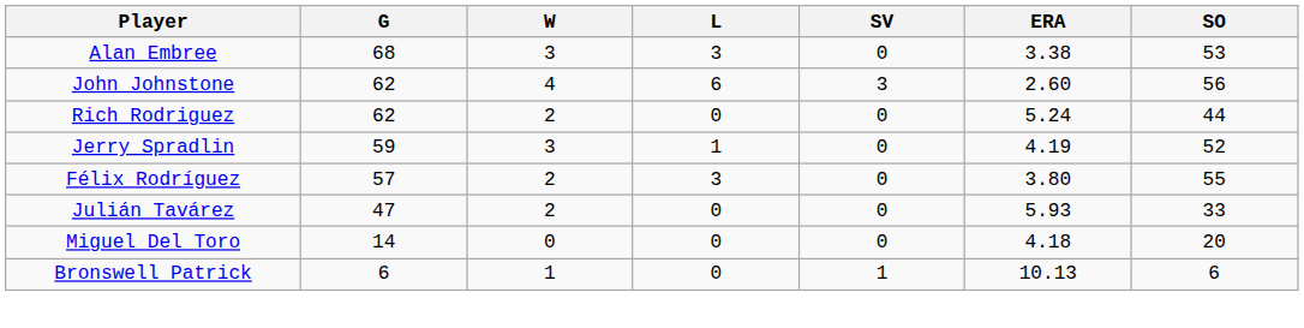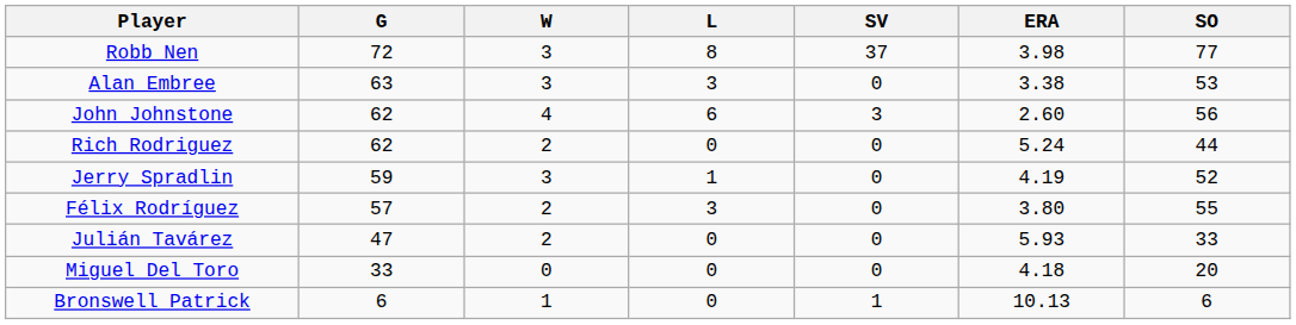+ row: Robb Nen | 72 | 3 | 8 | 37 | 3.98 | 77
Alan Embree | G: 68 -> 63
Miguel Del Toro | G: 14 -> 33
